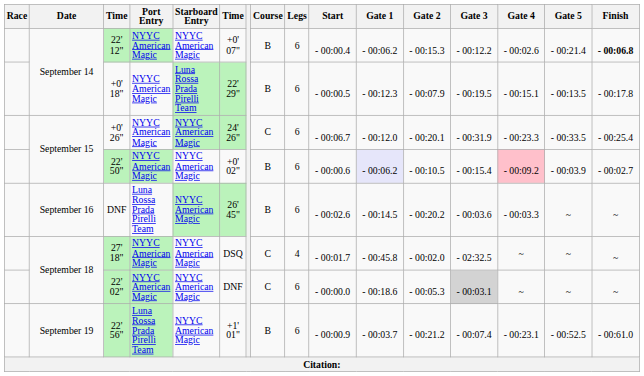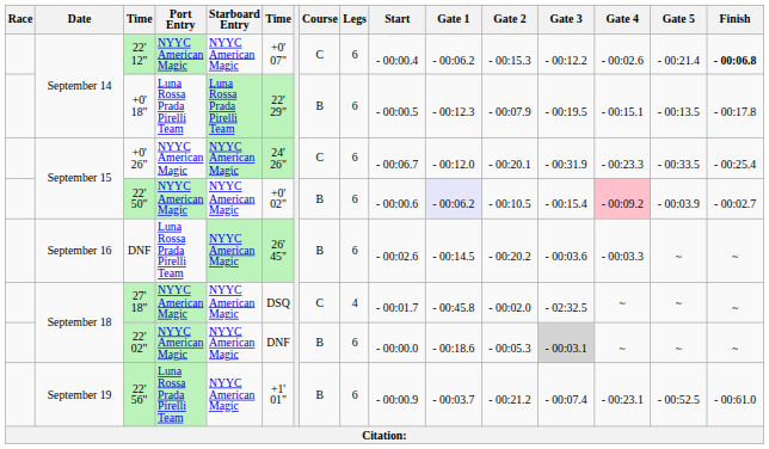22' 12" | Course: B -> C
+0' 18" | Port Entry: NYYC American Magic -> Luna Rossa Prada Pirelli Team
22' 02" | Course: C -> B
